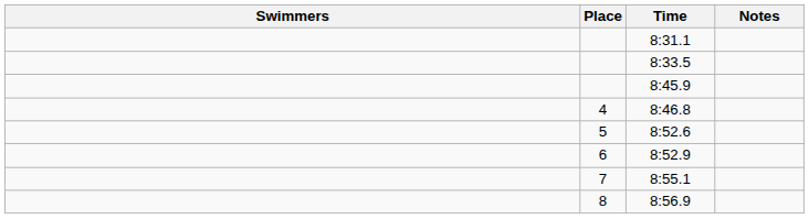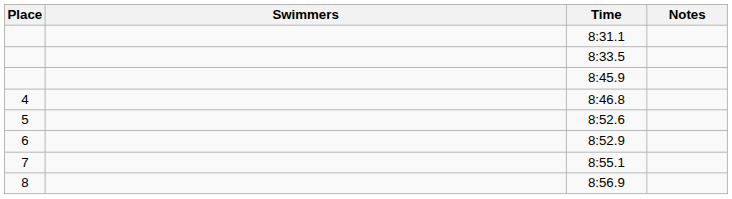columns swapped: Place <-> Swimmers
